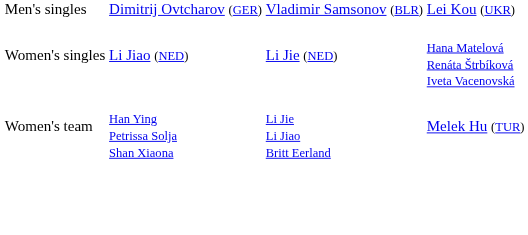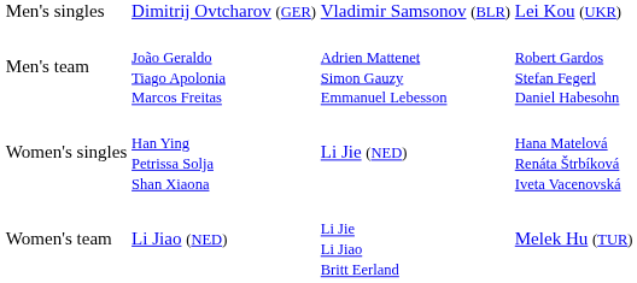+ row: Men's team | João Geraldo Tiago Apolonia Marcos Freitas | Adrien Mattenet Simon Gauzy Emmanuel Lebesson | Robert Gardos Stefan Fegerl Daniel Habesohn
Women's singles | column 2: Li Jiao (NED) -> Han Ying Petrissa Solja Shan Xiaona
Women's team | column 2: Han Ying Petrissa Solja Shan Xiaona -> Li Jiao (NED)
